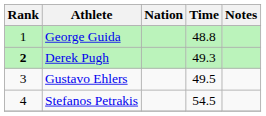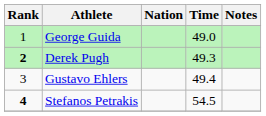George Guida | Time: 48.8 -> 49.0
Gustavo Ehlers | Time: 49.5 -> 49.4
Stefanos Petrakis | Rank: normal -> bold
